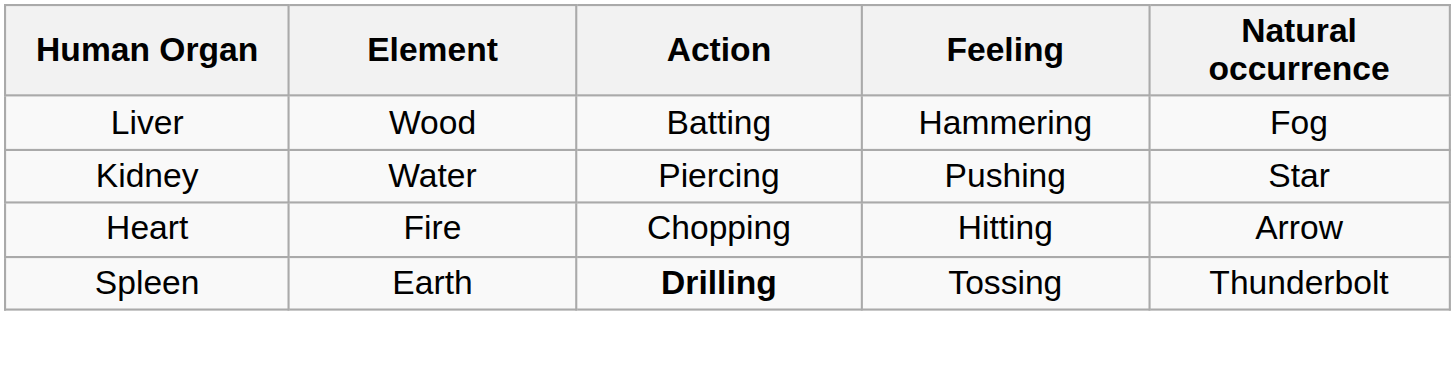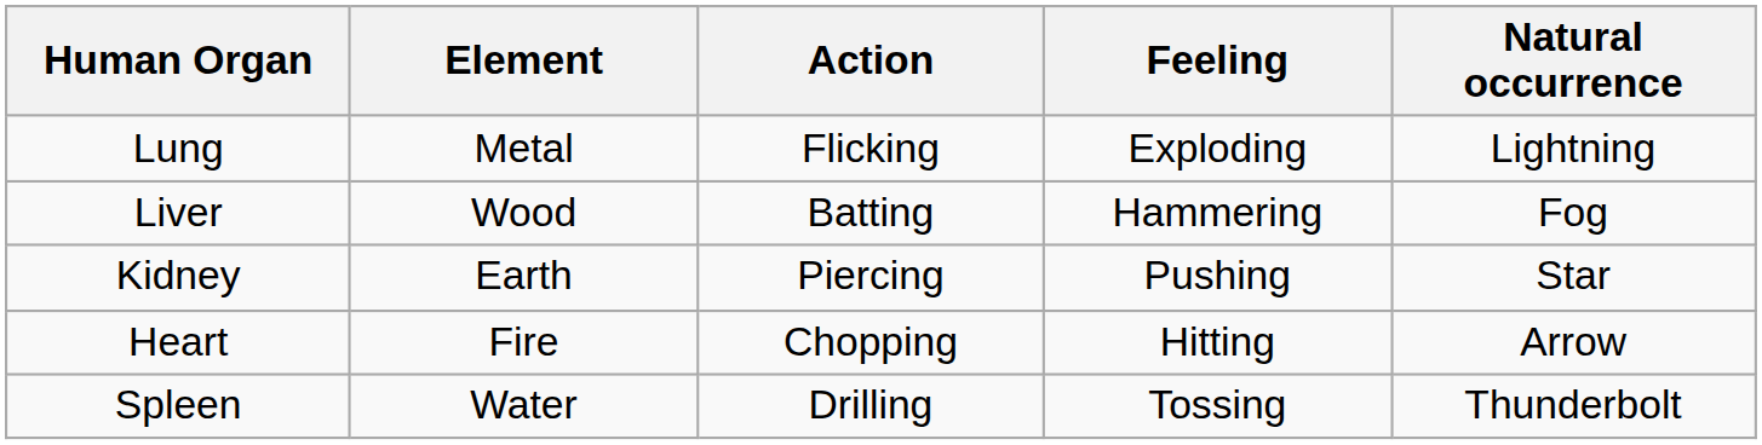+ row: Lung | Metal | Flicking | Exploding | Lightning
Kidney | Element: Water -> Earth
Spleen | Element: Earth -> Water
Spleen | Action: bold -> normal
